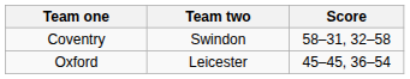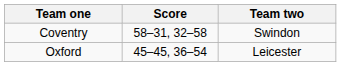columns swapped: Team two <-> Score
